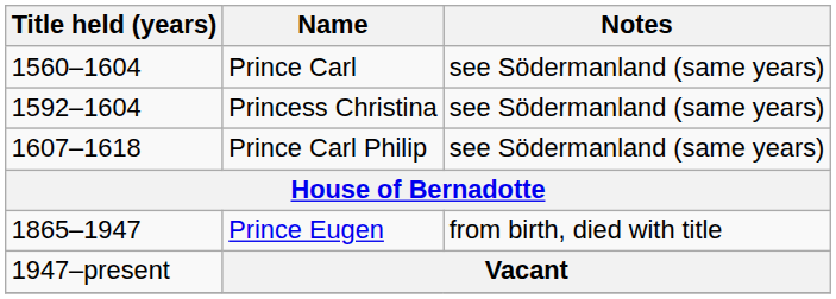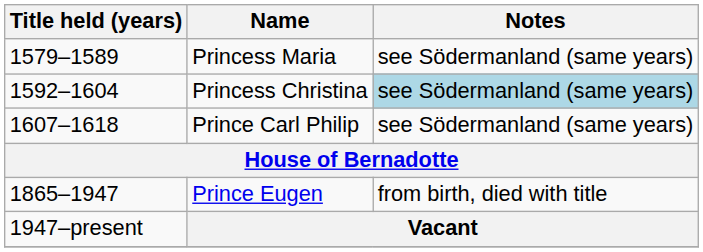- row: 1560–1604 | Prince Carl | see Södermanland (same years)
+ row: 1579–1589 | Princess Maria | see Södermanland (same years)
Princess Christina | Notes: no background -> lightblue background
